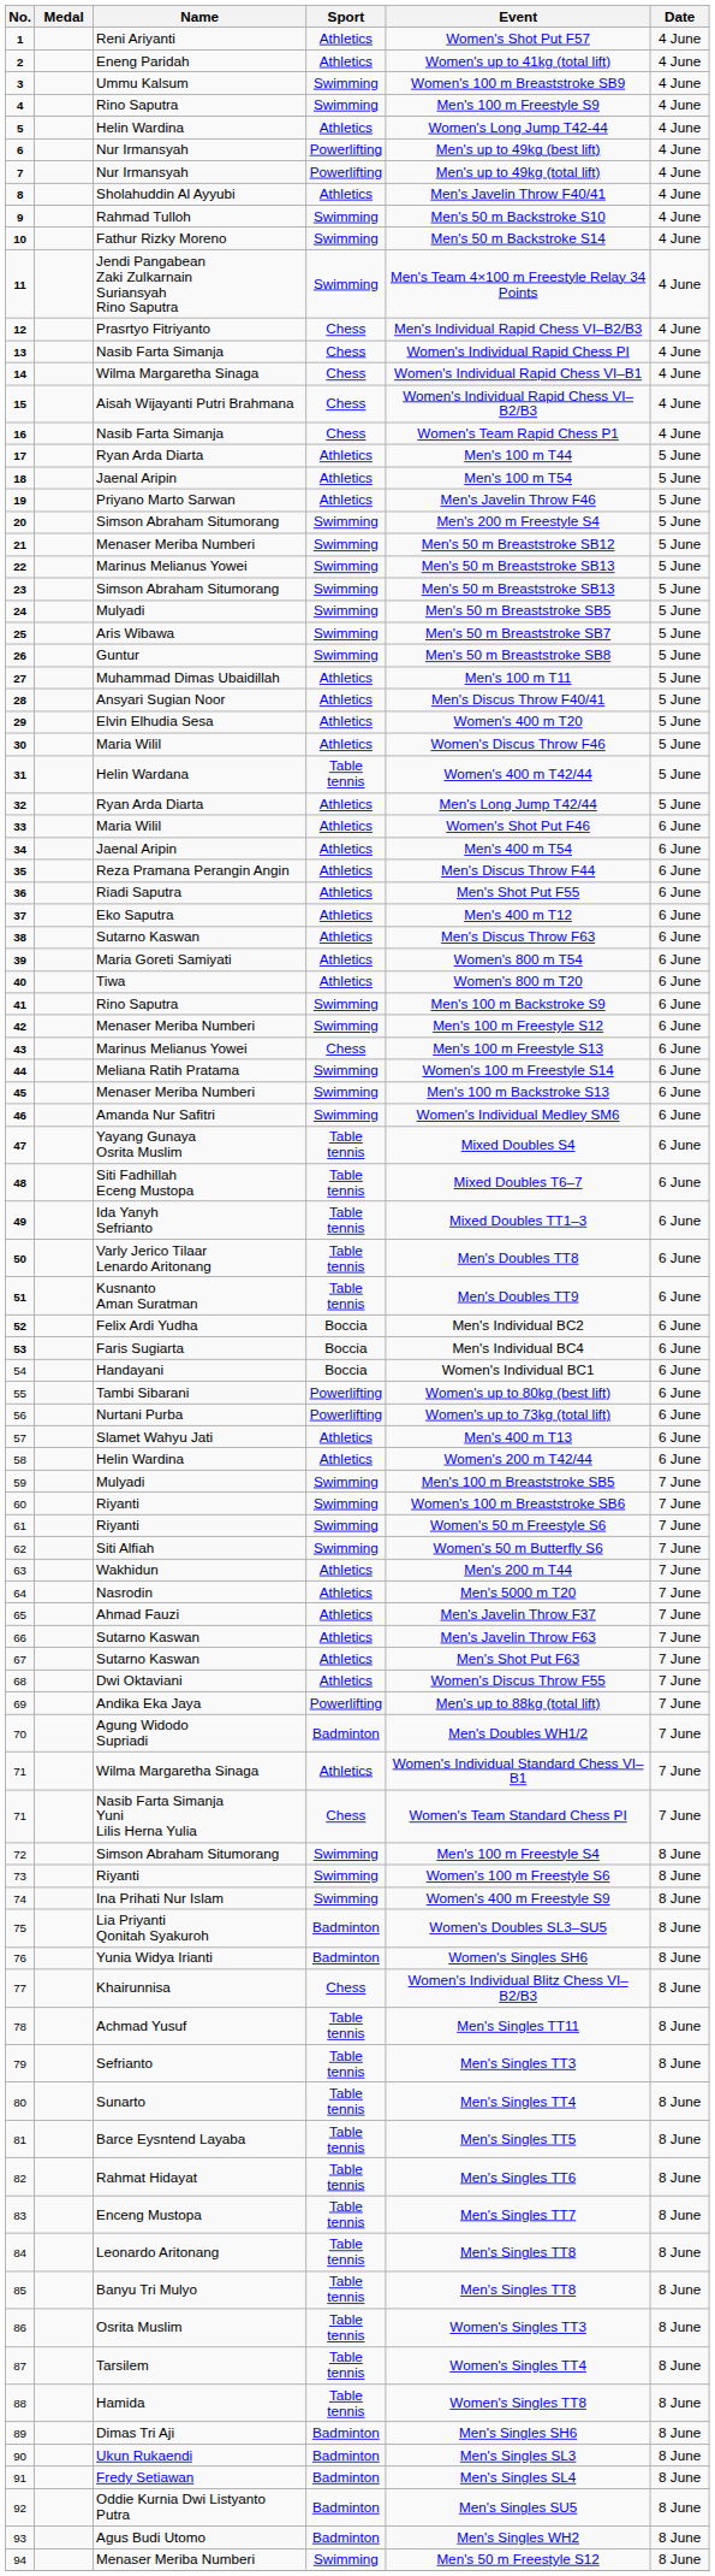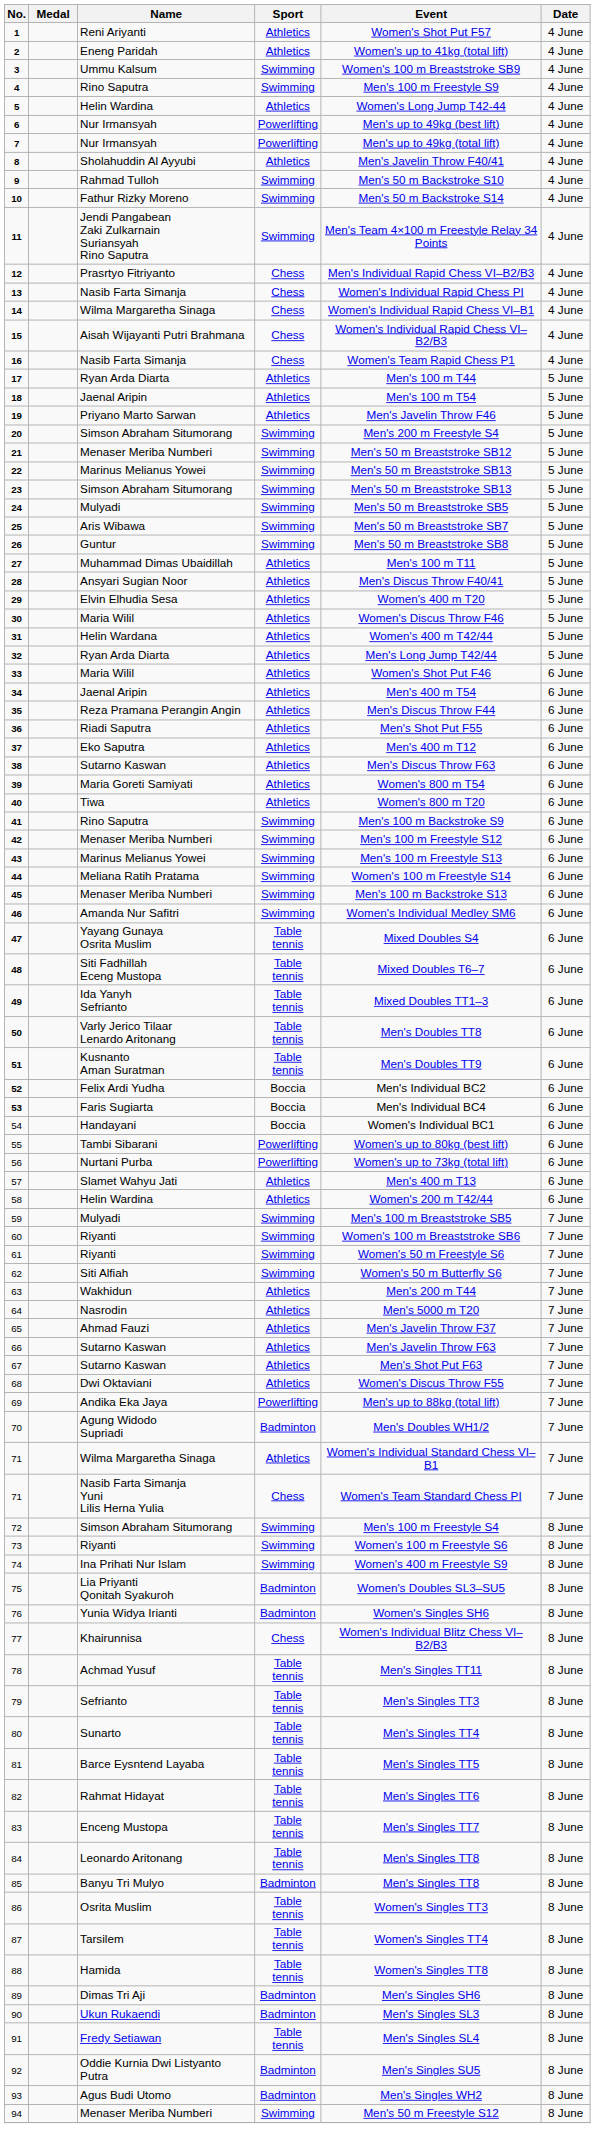31 | Sport: Table tennis -> Athletics
43 | Sport: Chess -> Swimming
85 | Sport: Table tennis -> Badminton
91 | Sport: Badminton -> Table tennis
